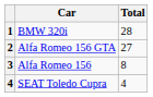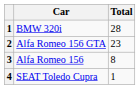Alfa Romeo 156 GTA | Total: 27 -> 23
SEAT Toledo Cupra | Total: 4 -> 1
